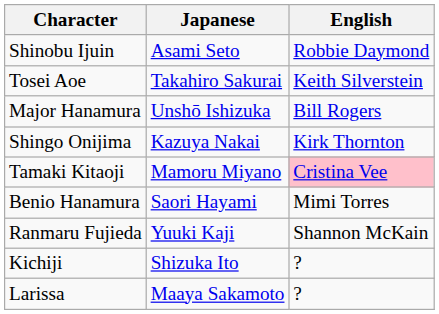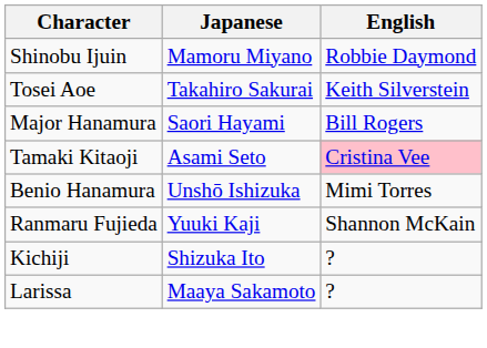Shinobu Ijuin | Japanese: Asami Seto -> Mamoru Miyano
Major Hanamura | Japanese: Unshō Ishizuka -> Saori Hayami
- row: Shingo Onijima | Kazuya Nakai | Kirk Thornton
Tamaki Kitaoji | Japanese: Mamoru Miyano -> Asami Seto
Benio Hanamura | Japanese: Saori Hayami -> Unshō Ishizuka
